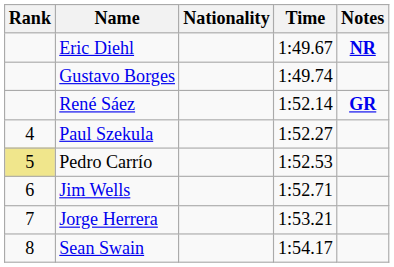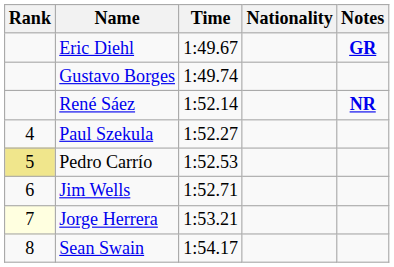columns swapped: Nationality <-> Time
Eric Diehl | Notes: NR -> GR
René Sáez | Notes: GR -> NR
Jorge Herrera | Rank: no background -> lightyellow background
